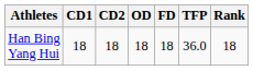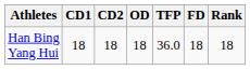columns swapped: FD <-> TFP
